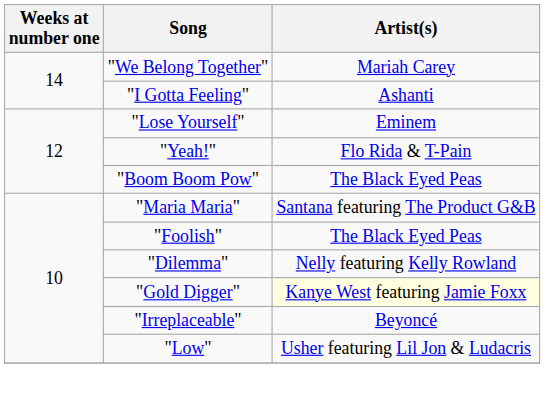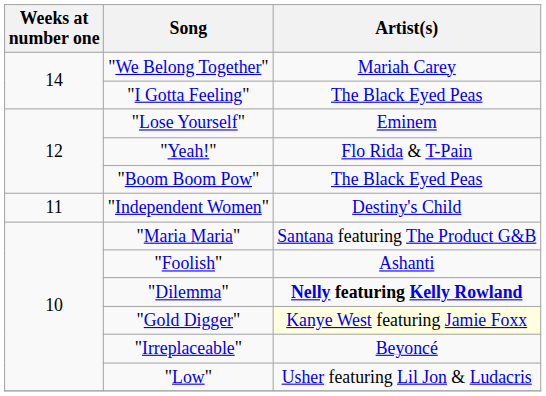"I Gotta Feeling" | Artist(s): Ashanti -> The Black Eyed Peas
+ row: 11 | "Independent Women" | Destiny's Child
"Foolish" | Artist(s): The Black Eyed Peas -> Ashanti
"Dilemma" | Artist(s): normal -> bold
